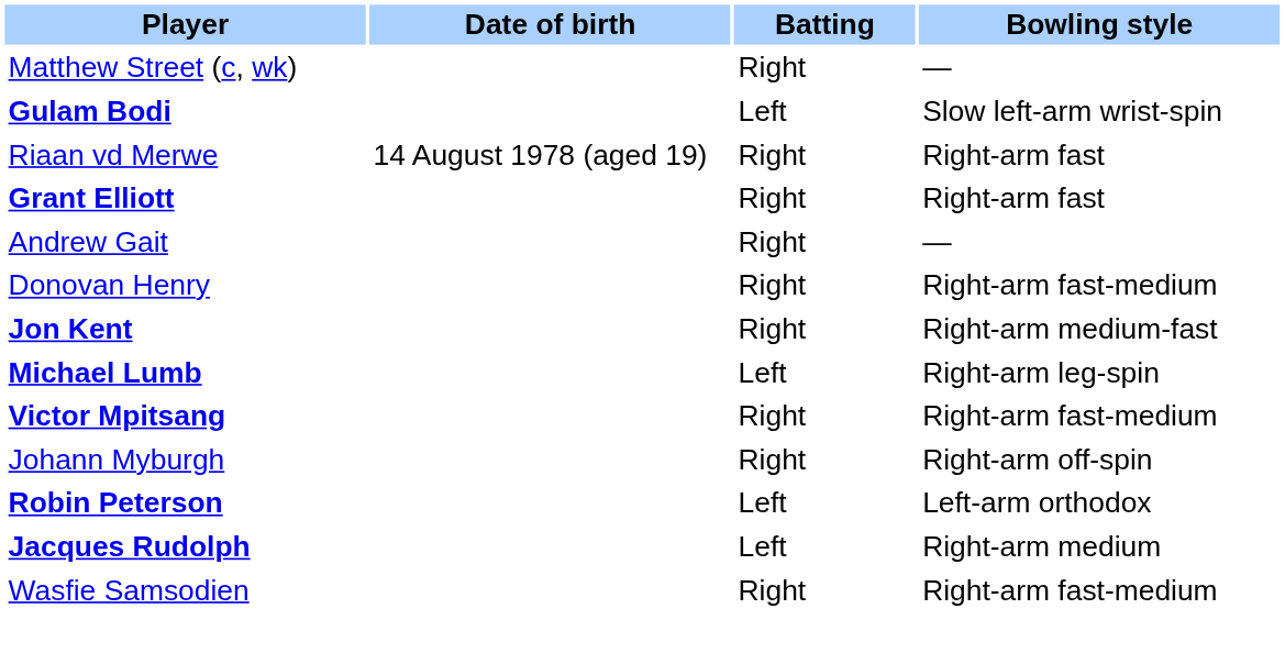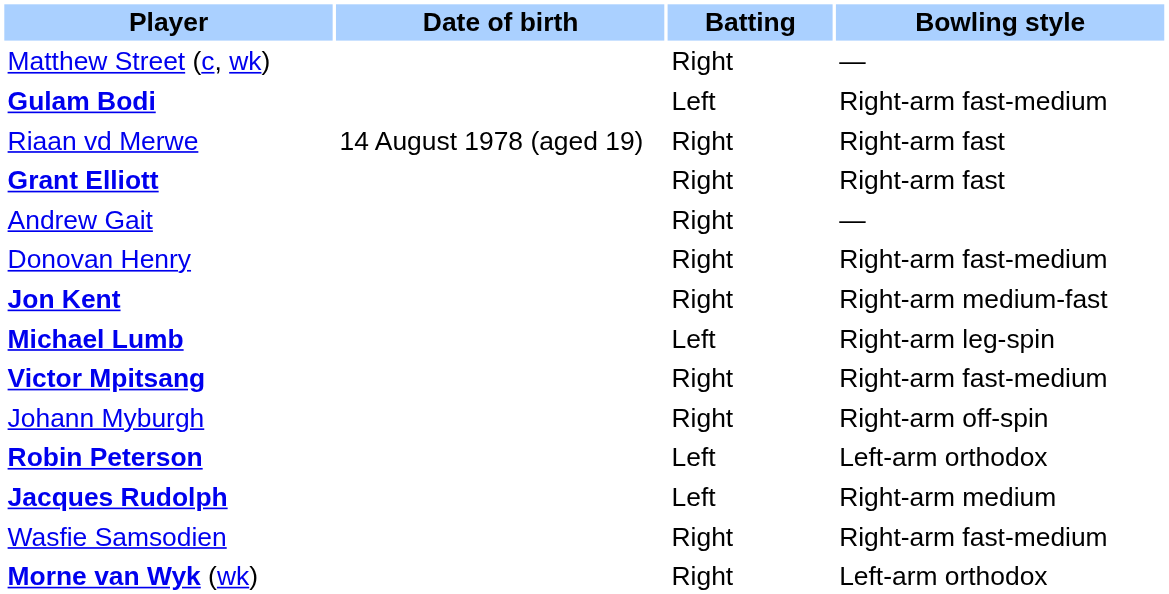Gulam Bodi | Bowling style: Slow left-arm wrist-spin -> Right-arm fast-medium
+ row: Morne van Wyk (wk) | Right | Left-arm orthodox
